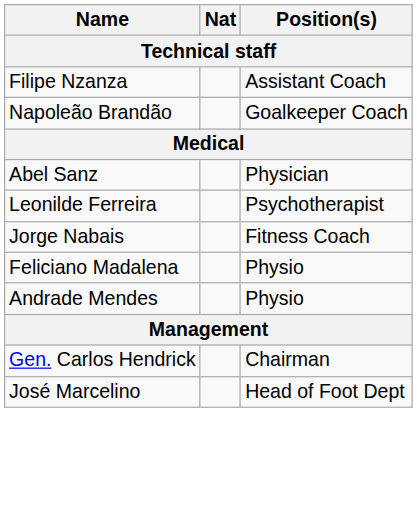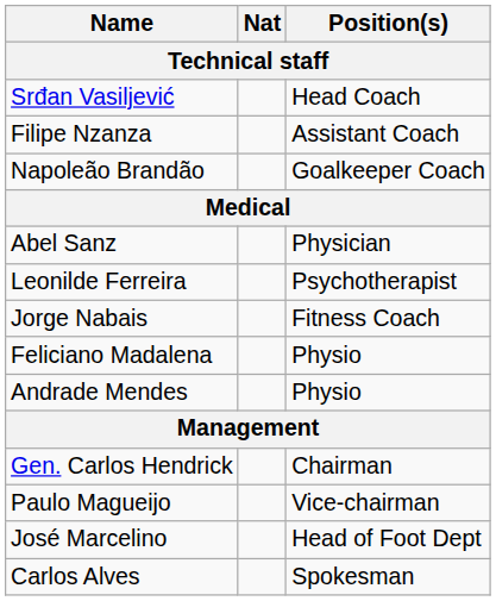+ row: Srđan Vasiljević | Head Coach
+ row: Paulo Magueijo | Vice-chairman
+ row: Carlos Alves | Spokesman
